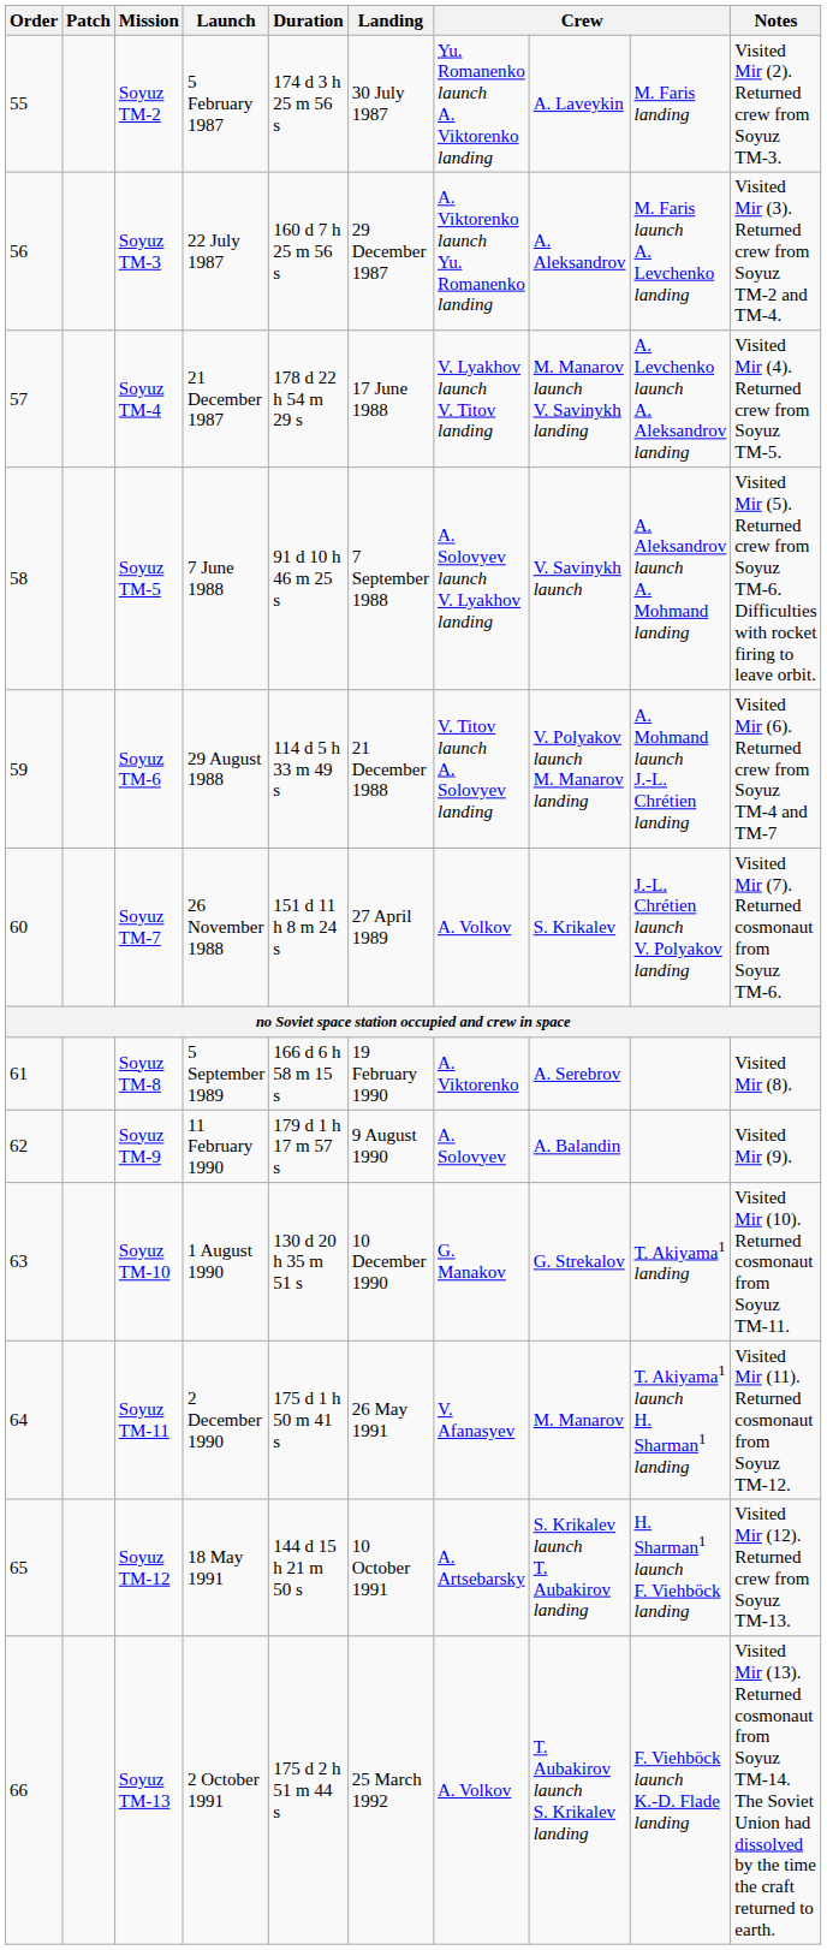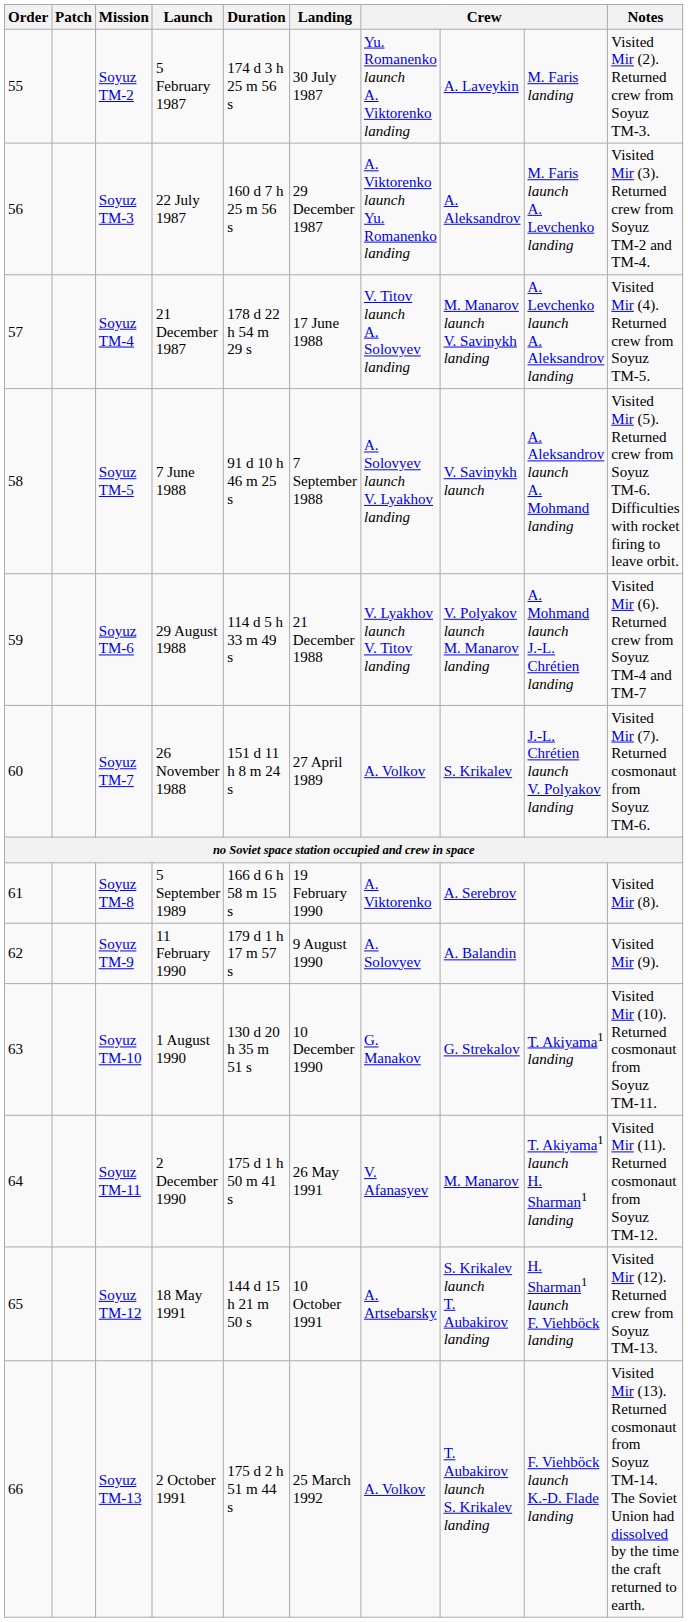Soyuz TM-4 | column 7: V. Lyakhov launch V. Titov landing -> V. Titov launch A. Solovyev landing
Soyuz TM-6 | column 7: V. Titov launch A. Solovyev landing -> V. Lyakhov launch V. Titov landing
